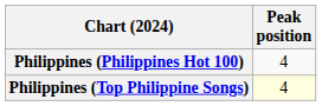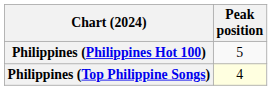Philippines (Philippines Hot 100) | Peak position: 4 -> 5
